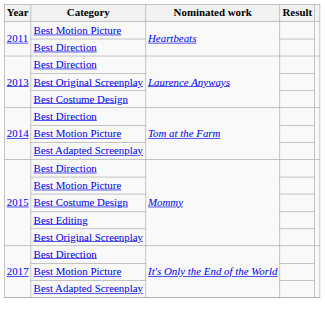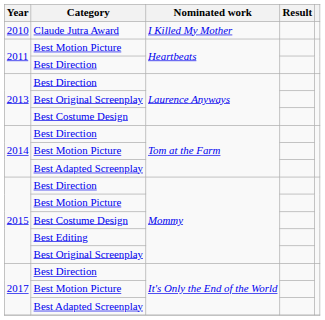+ row: 2010 | Claude Jutra Award | I Killed My Mother
